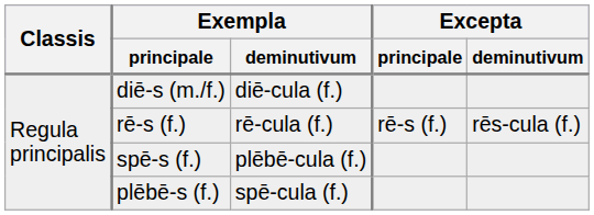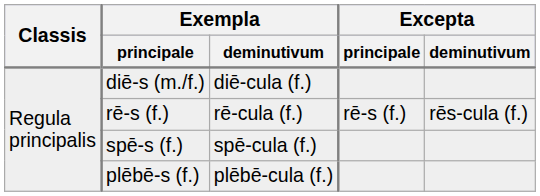spē-s (f.) | Exempla / deminutivum: plēbē-cula (f.) -> spē-cula (f.)
plēbē-s (f.) | Exempla / deminutivum: spē-cula (f.) -> plēbē-cula (f.)
